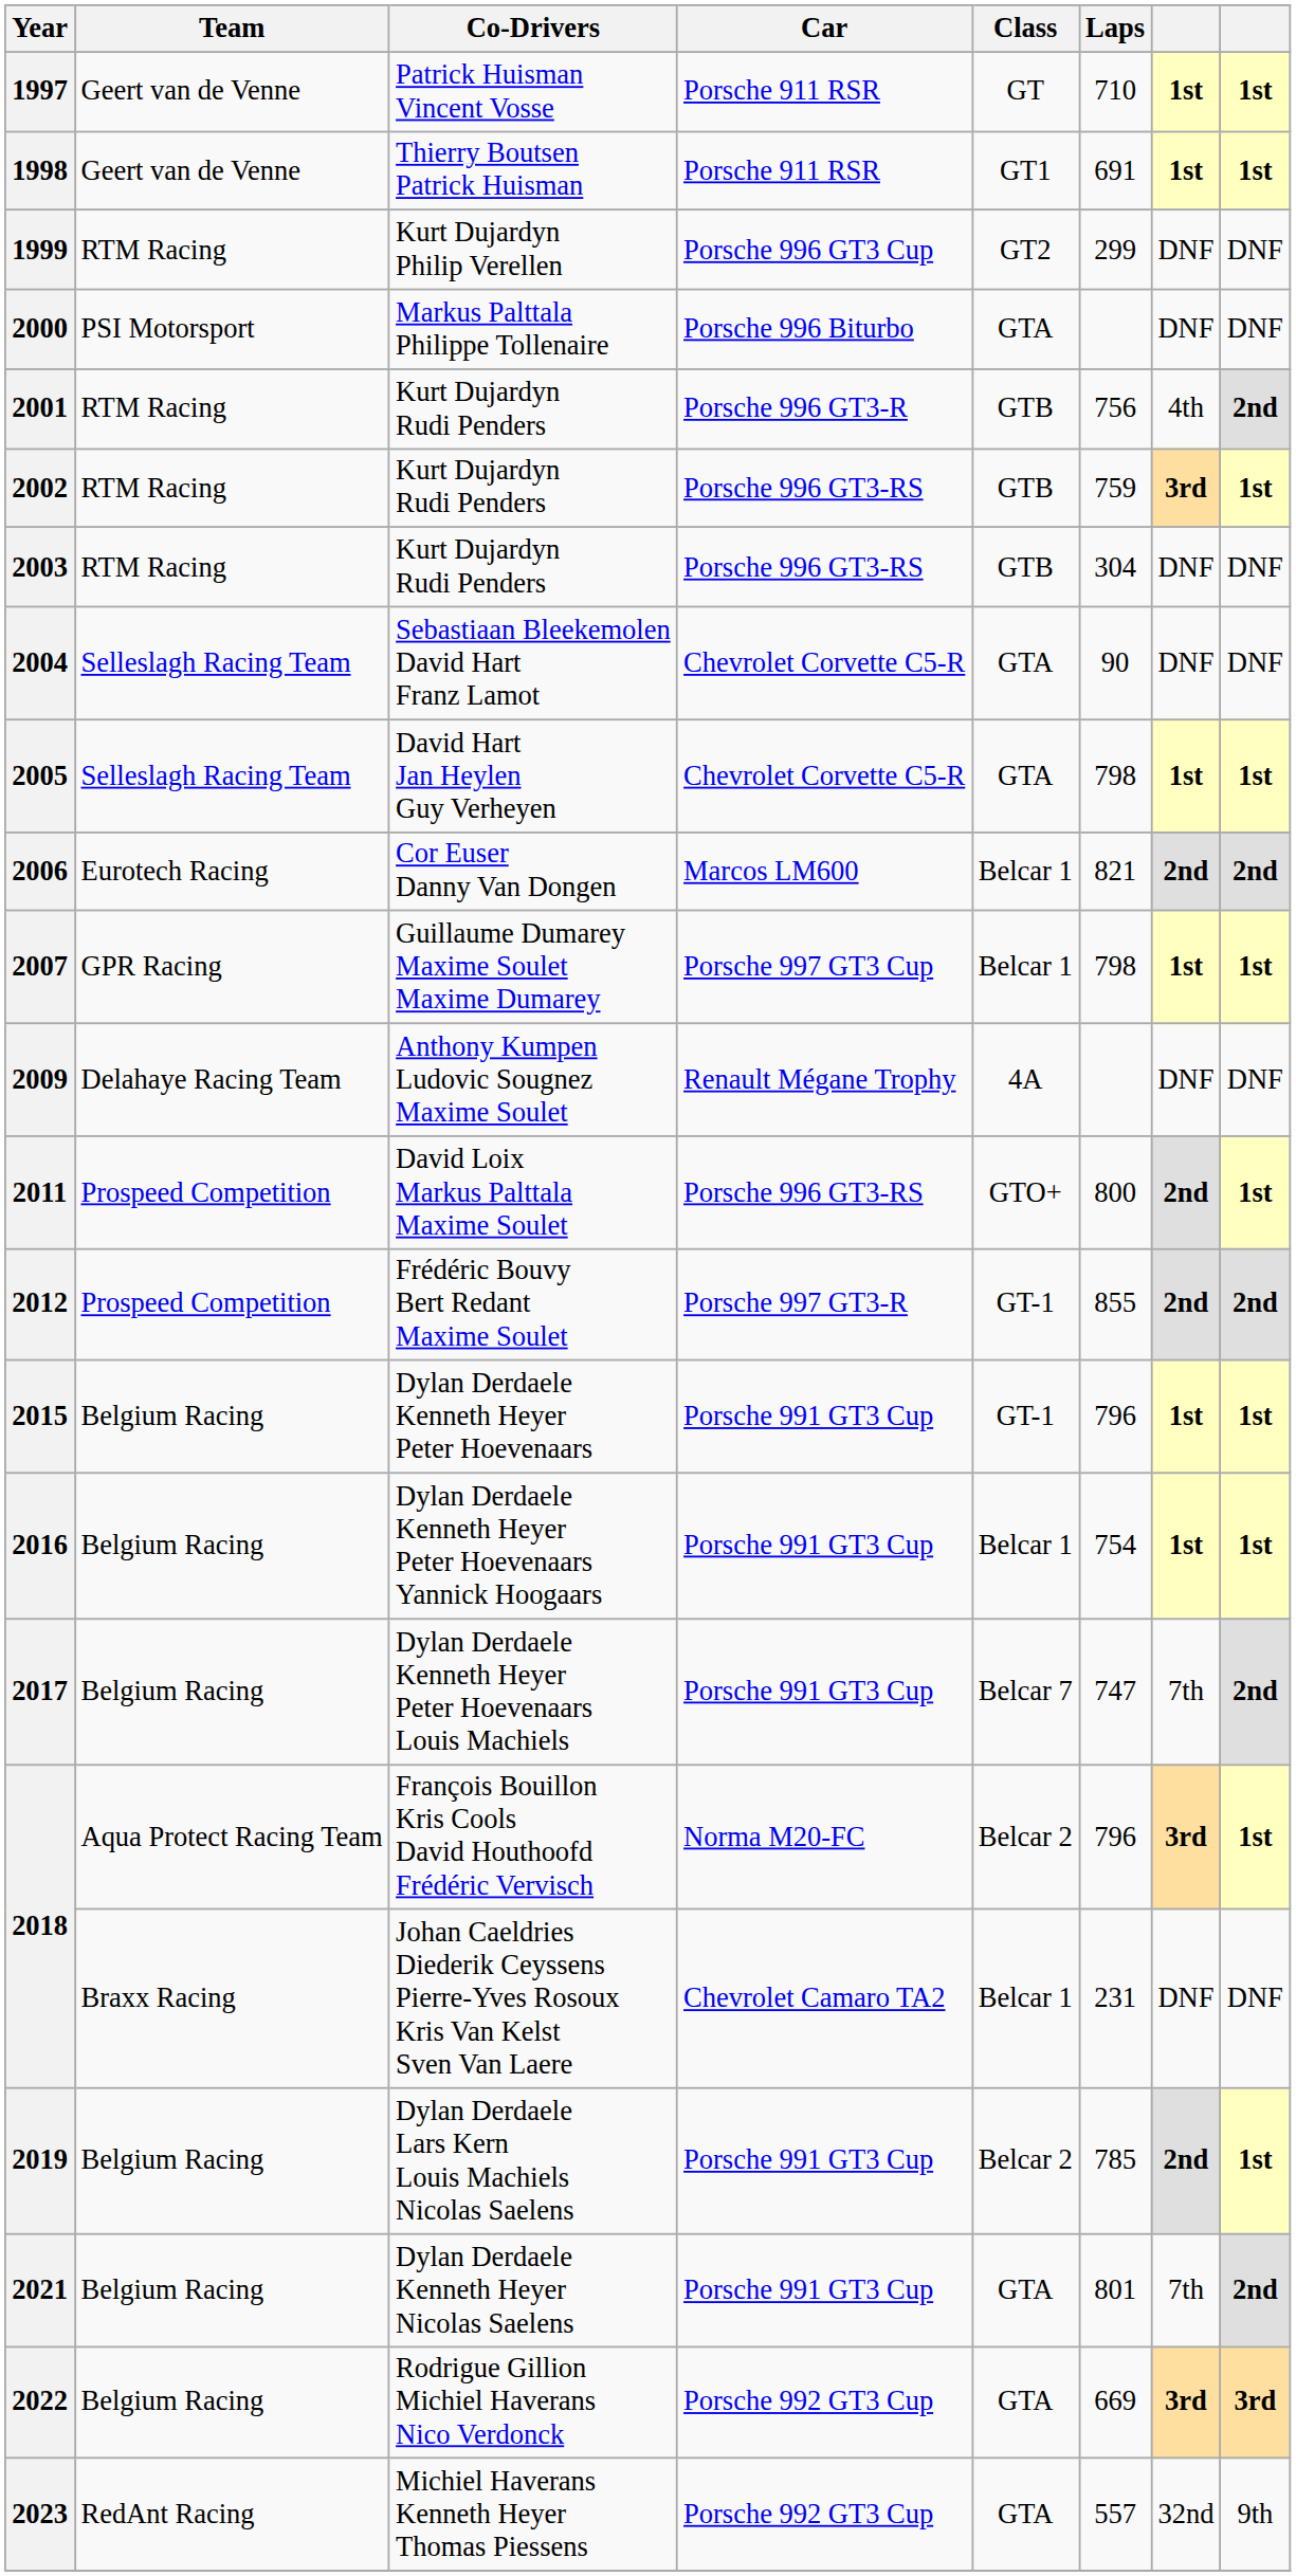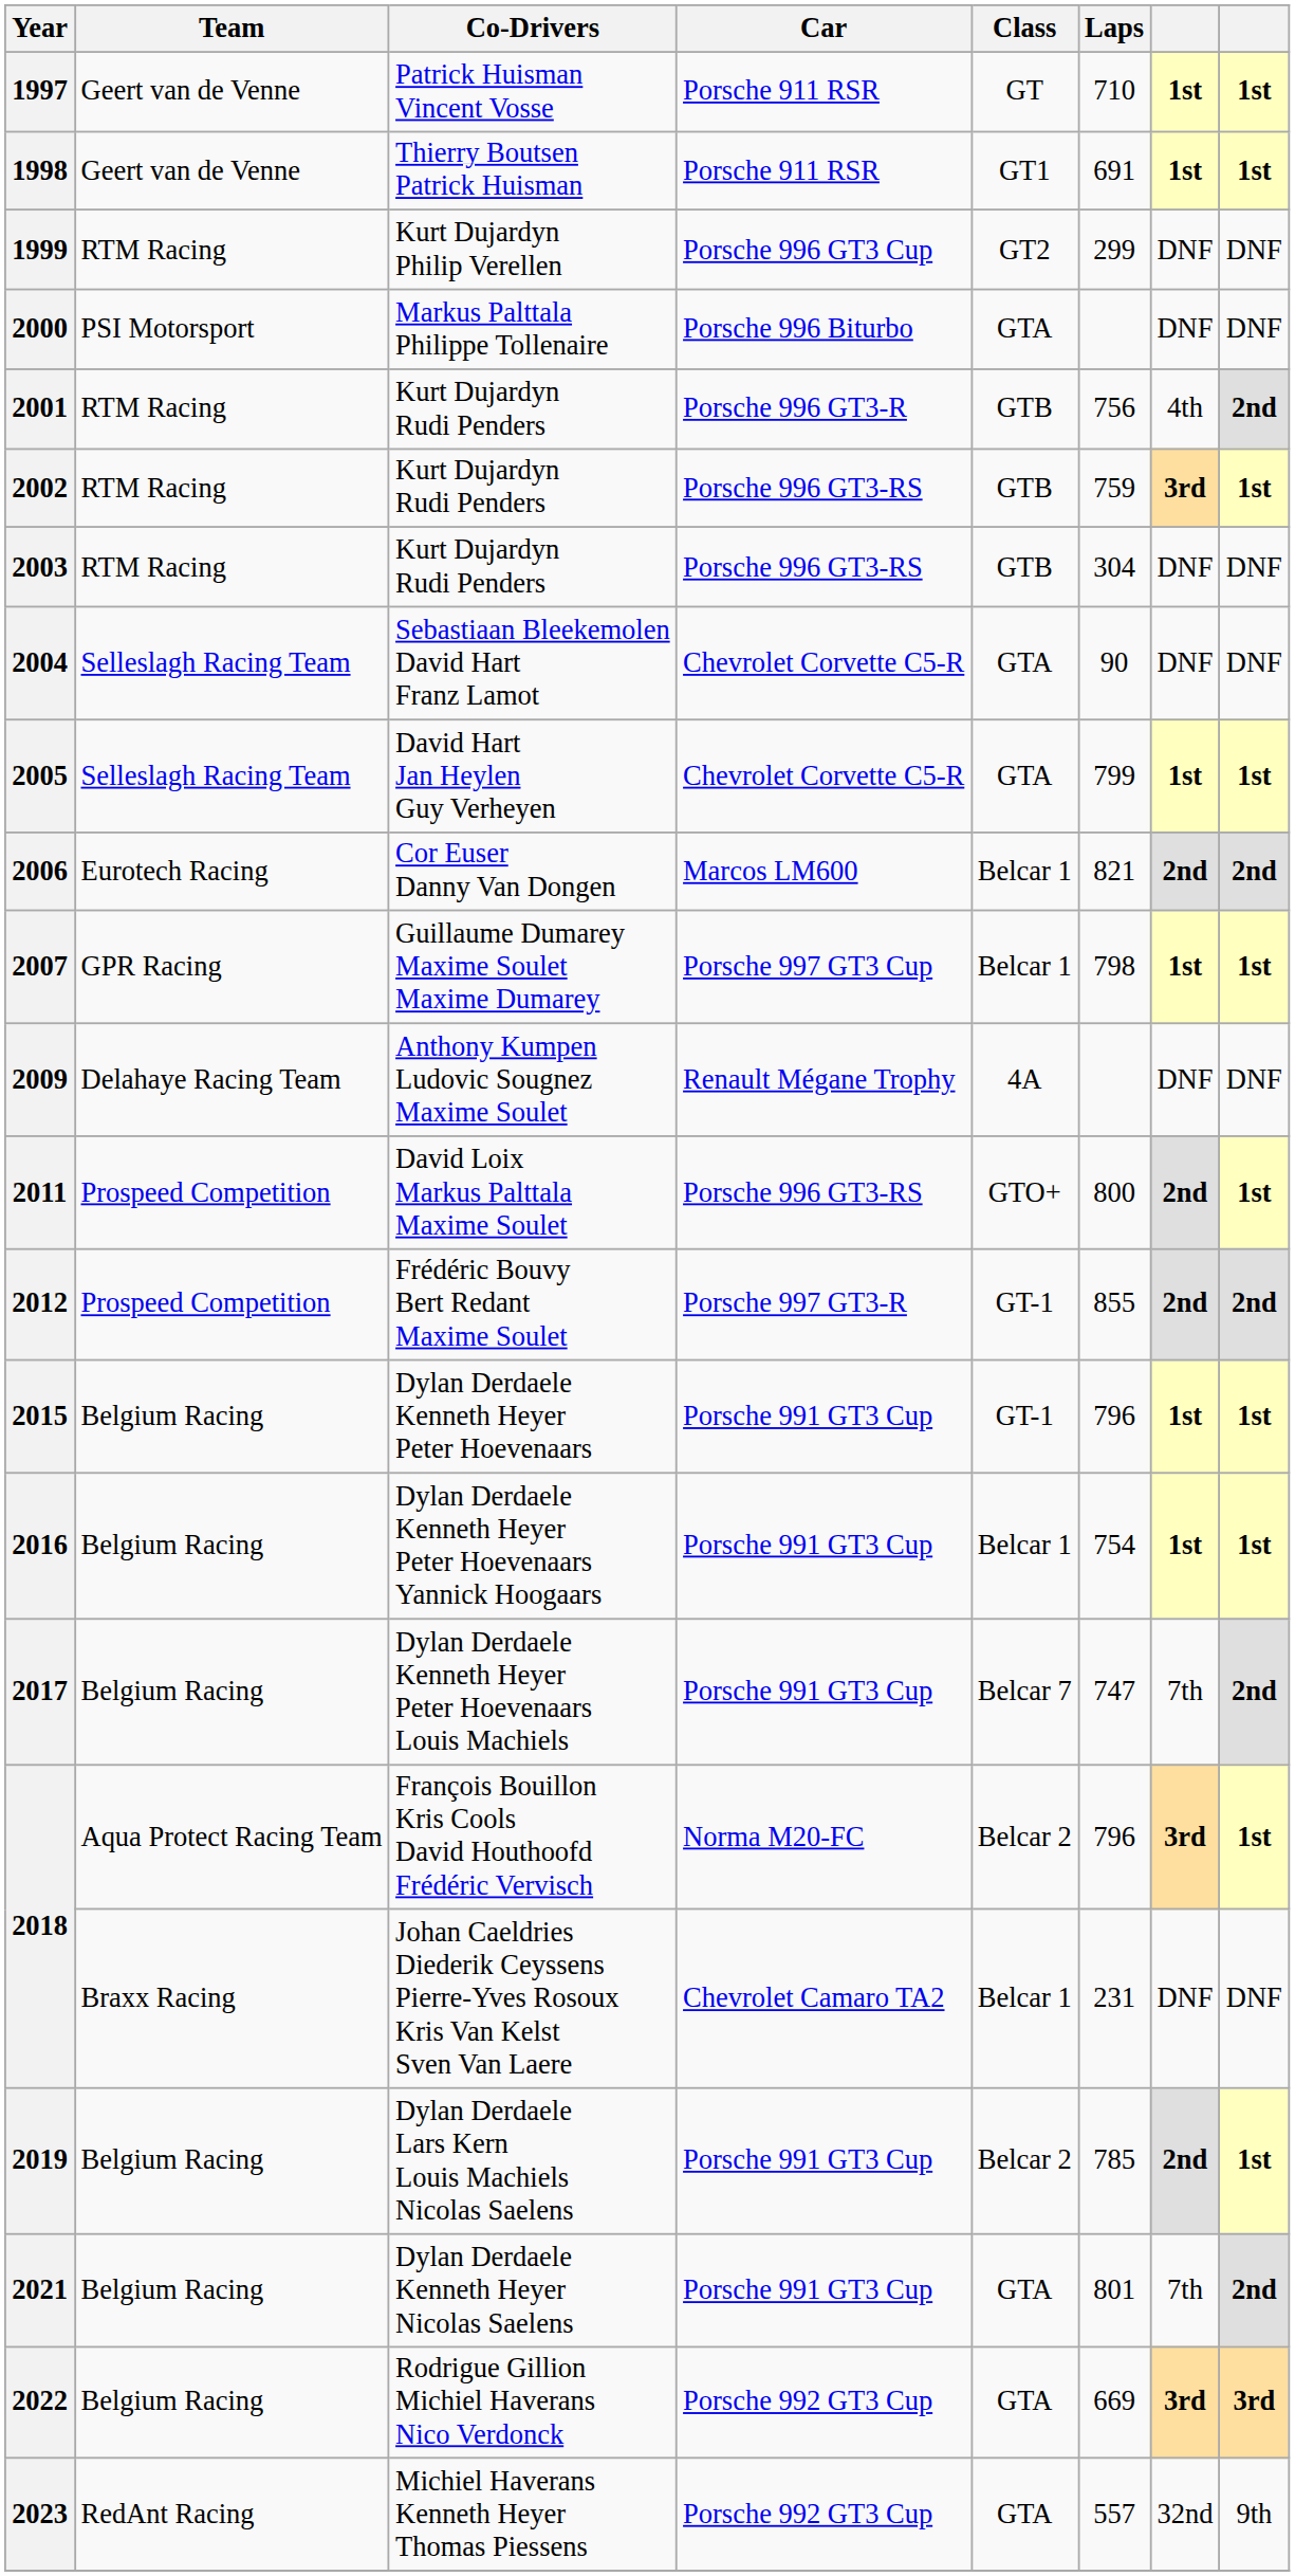2005 | Laps: 798 -> 799
